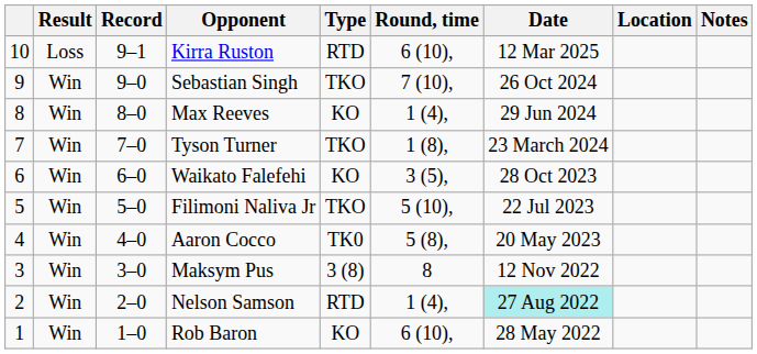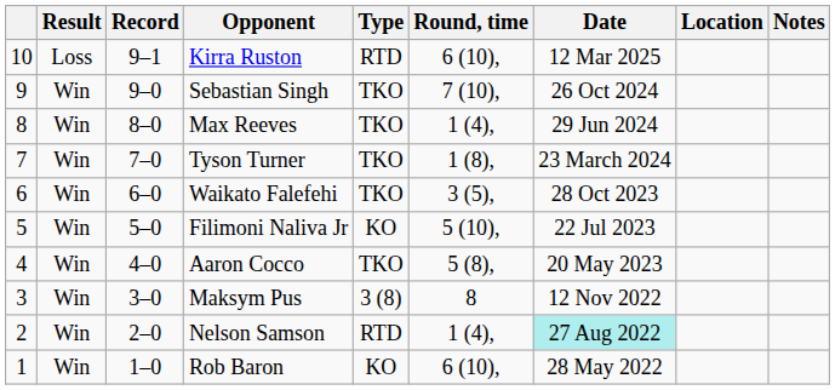Max Reeves | Type: KO -> TKO
Waikato Falefehi | Type: KO -> TKO
Filimoni Naliva Jr | Type: TKO -> KO
Aaron Cocco | Type: TK0 -> TKO
